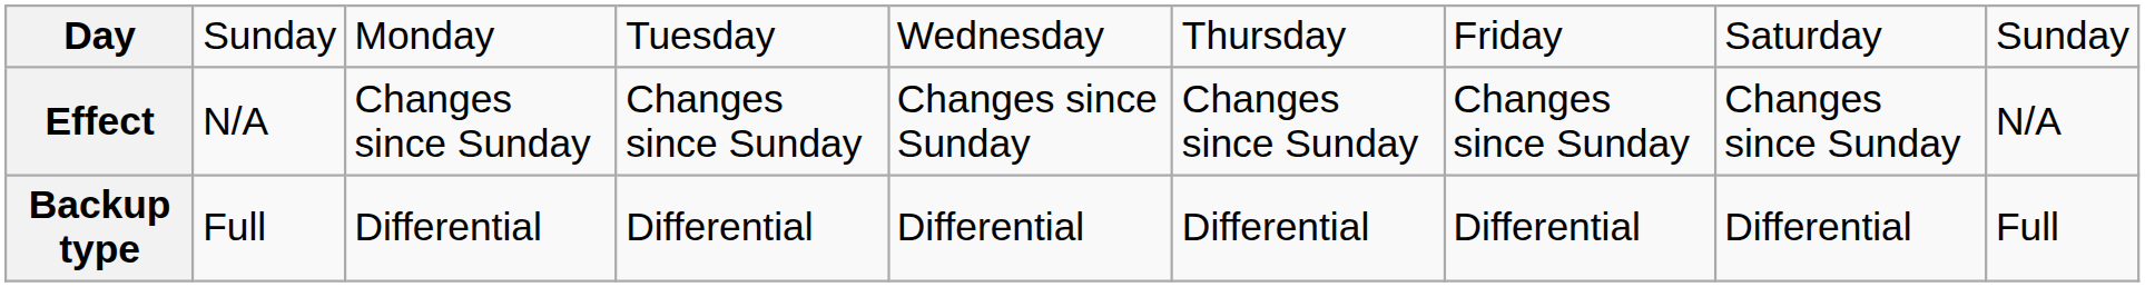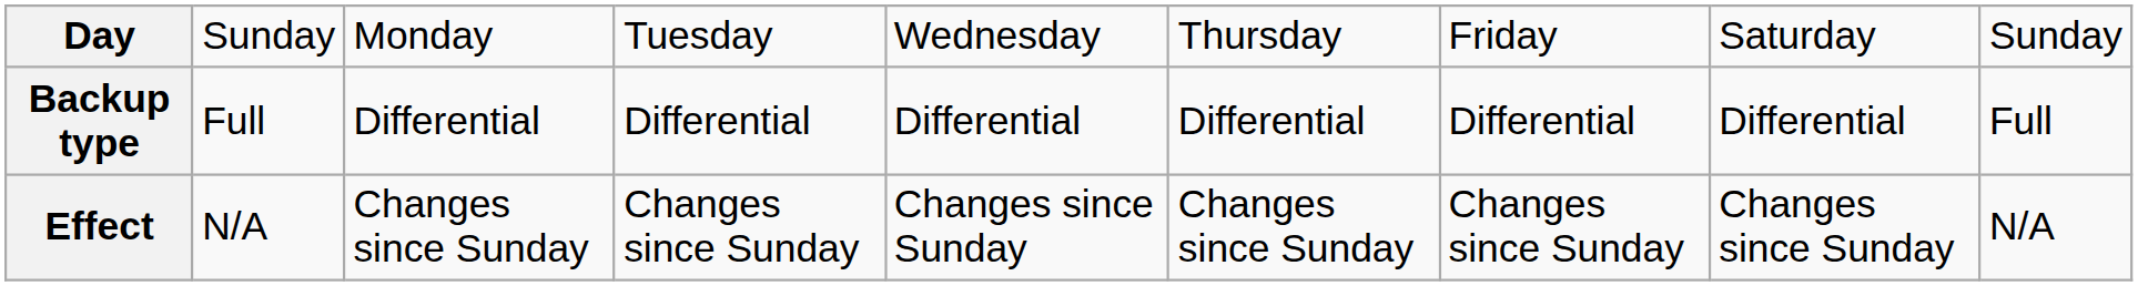rows swapped: Backup type <-> Effect
